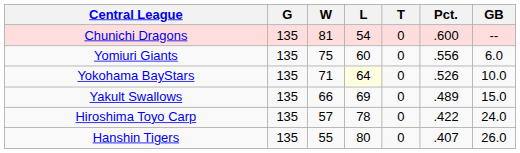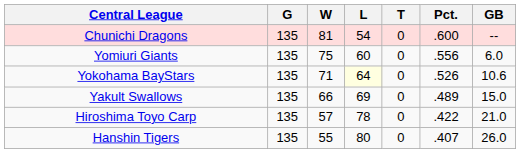Yokohama BayStars | GB: 10.0 -> 10.6
Hiroshima Toyo Carp | GB: 24.0 -> 21.0
